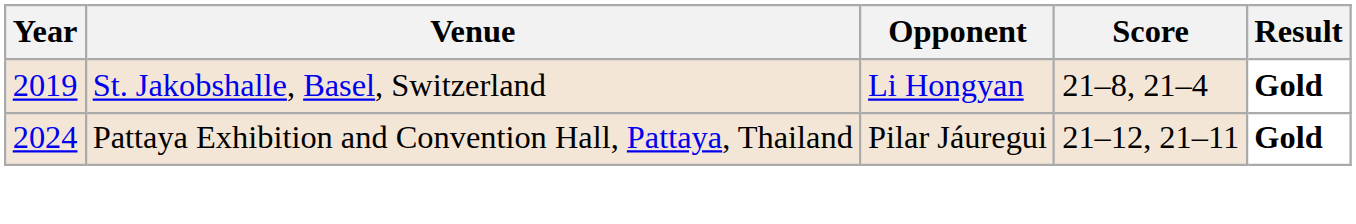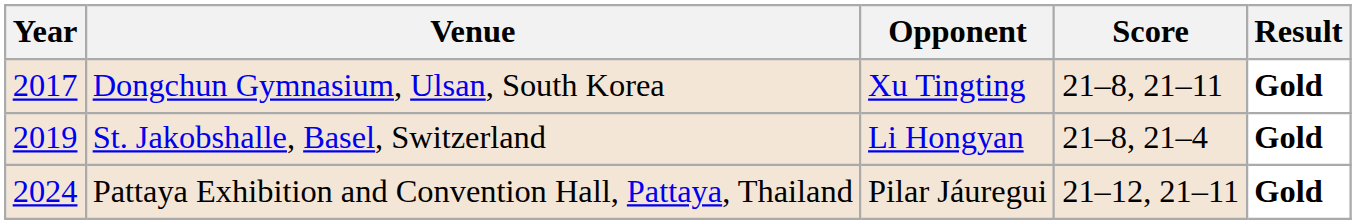+ row: 2017 | Dongchun Gymnasium, Ulsan, South Korea | Xu Tingting | 21–8, 21–11 | Gold
